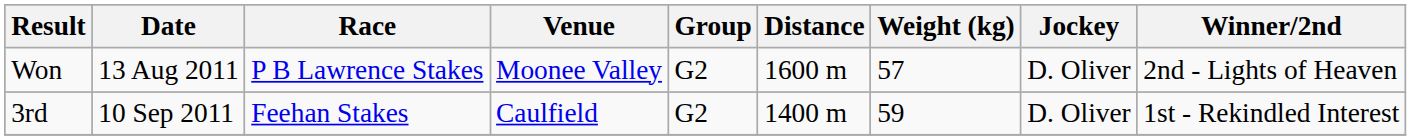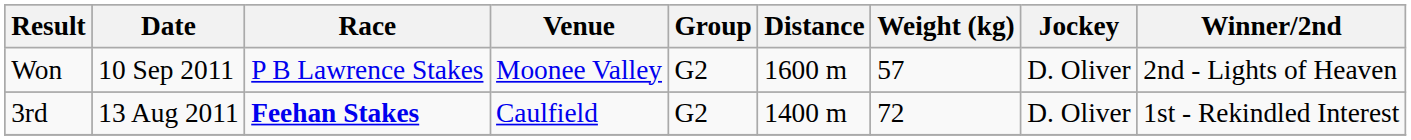Won | Date: 13 Aug 2011 -> 10 Sep 2011
3rd | Date: 10 Sep 2011 -> 13 Aug 2011
3rd | Race: normal -> bold
3rd | Weight (kg): 59 -> 72
